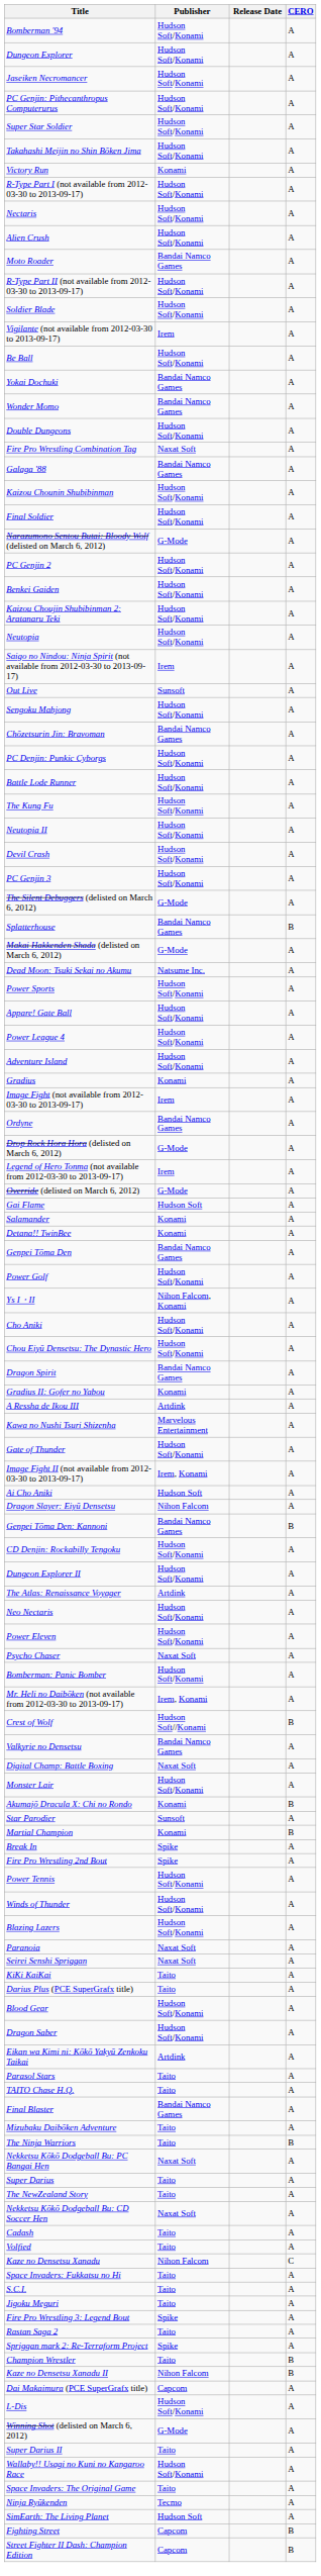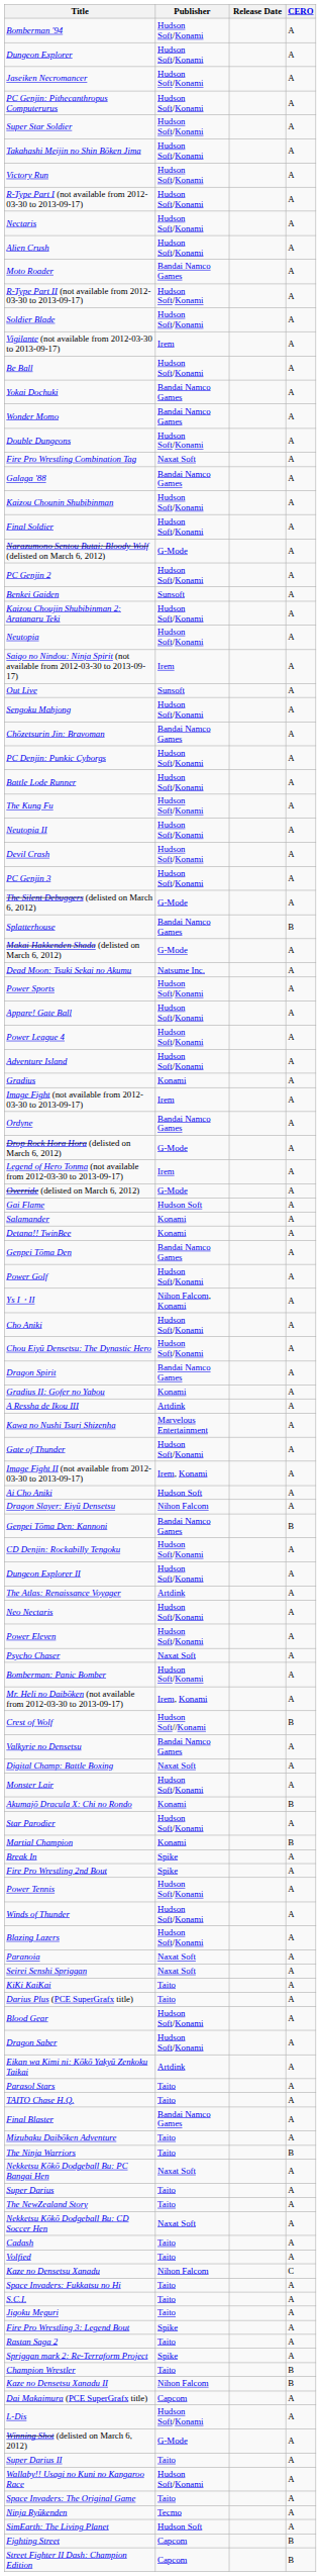Victory Run | Publisher: Konami -> Hudson Soft/Konami
Benkei Gaiden | Publisher: Hudson Soft/Konami -> Sunsoft
Star Parodier | Publisher: Sunsoft -> Hudson Soft/Konami
